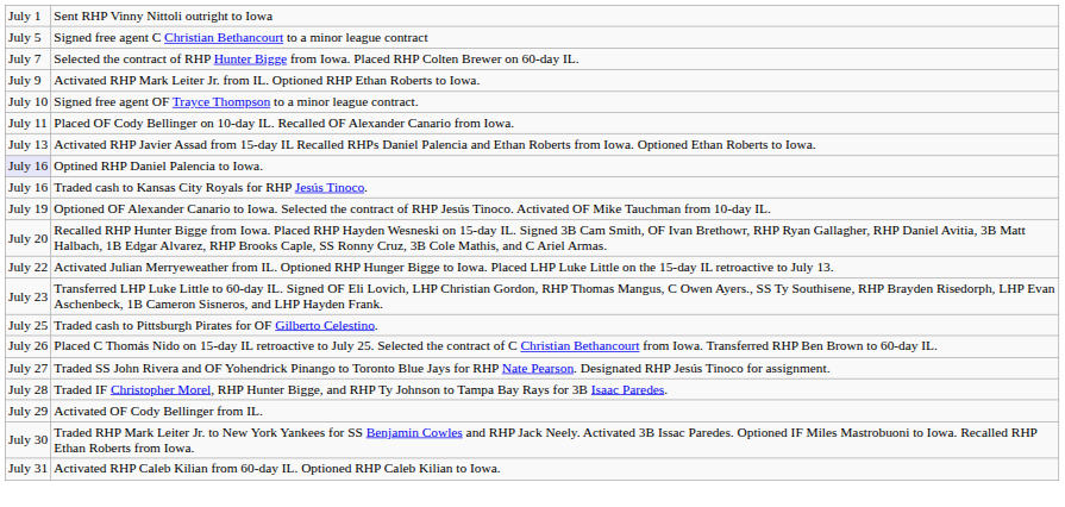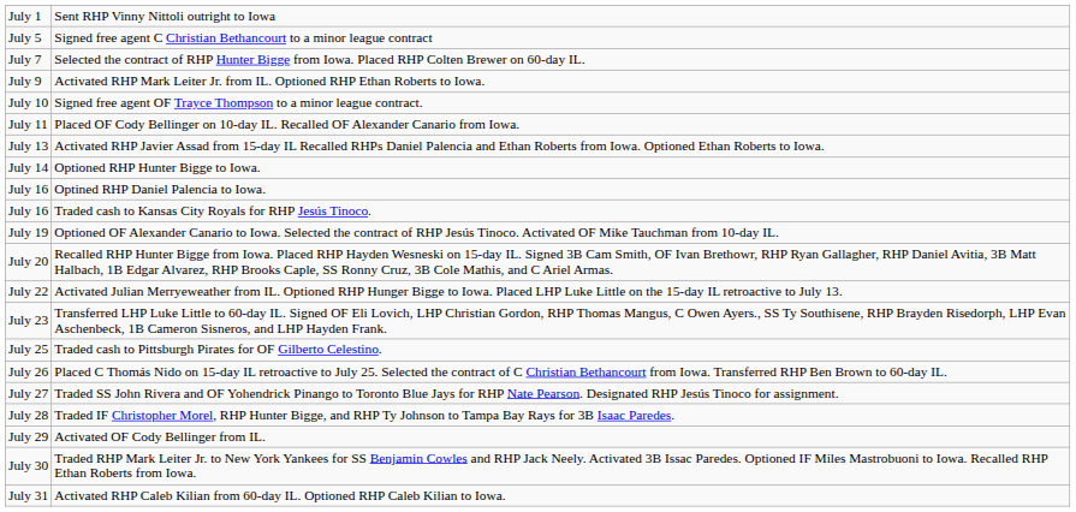+ row: July 14 | Optioned RHP Hunter Bigge to Iowa.
Optined RHP Daniel Palencia to Iowa. | column 1: lavender background -> no background
